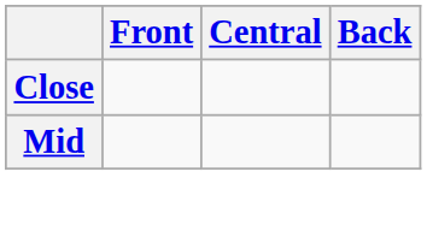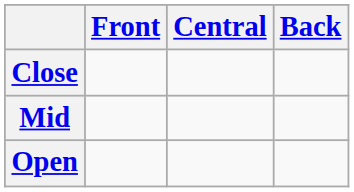+ row: Open
